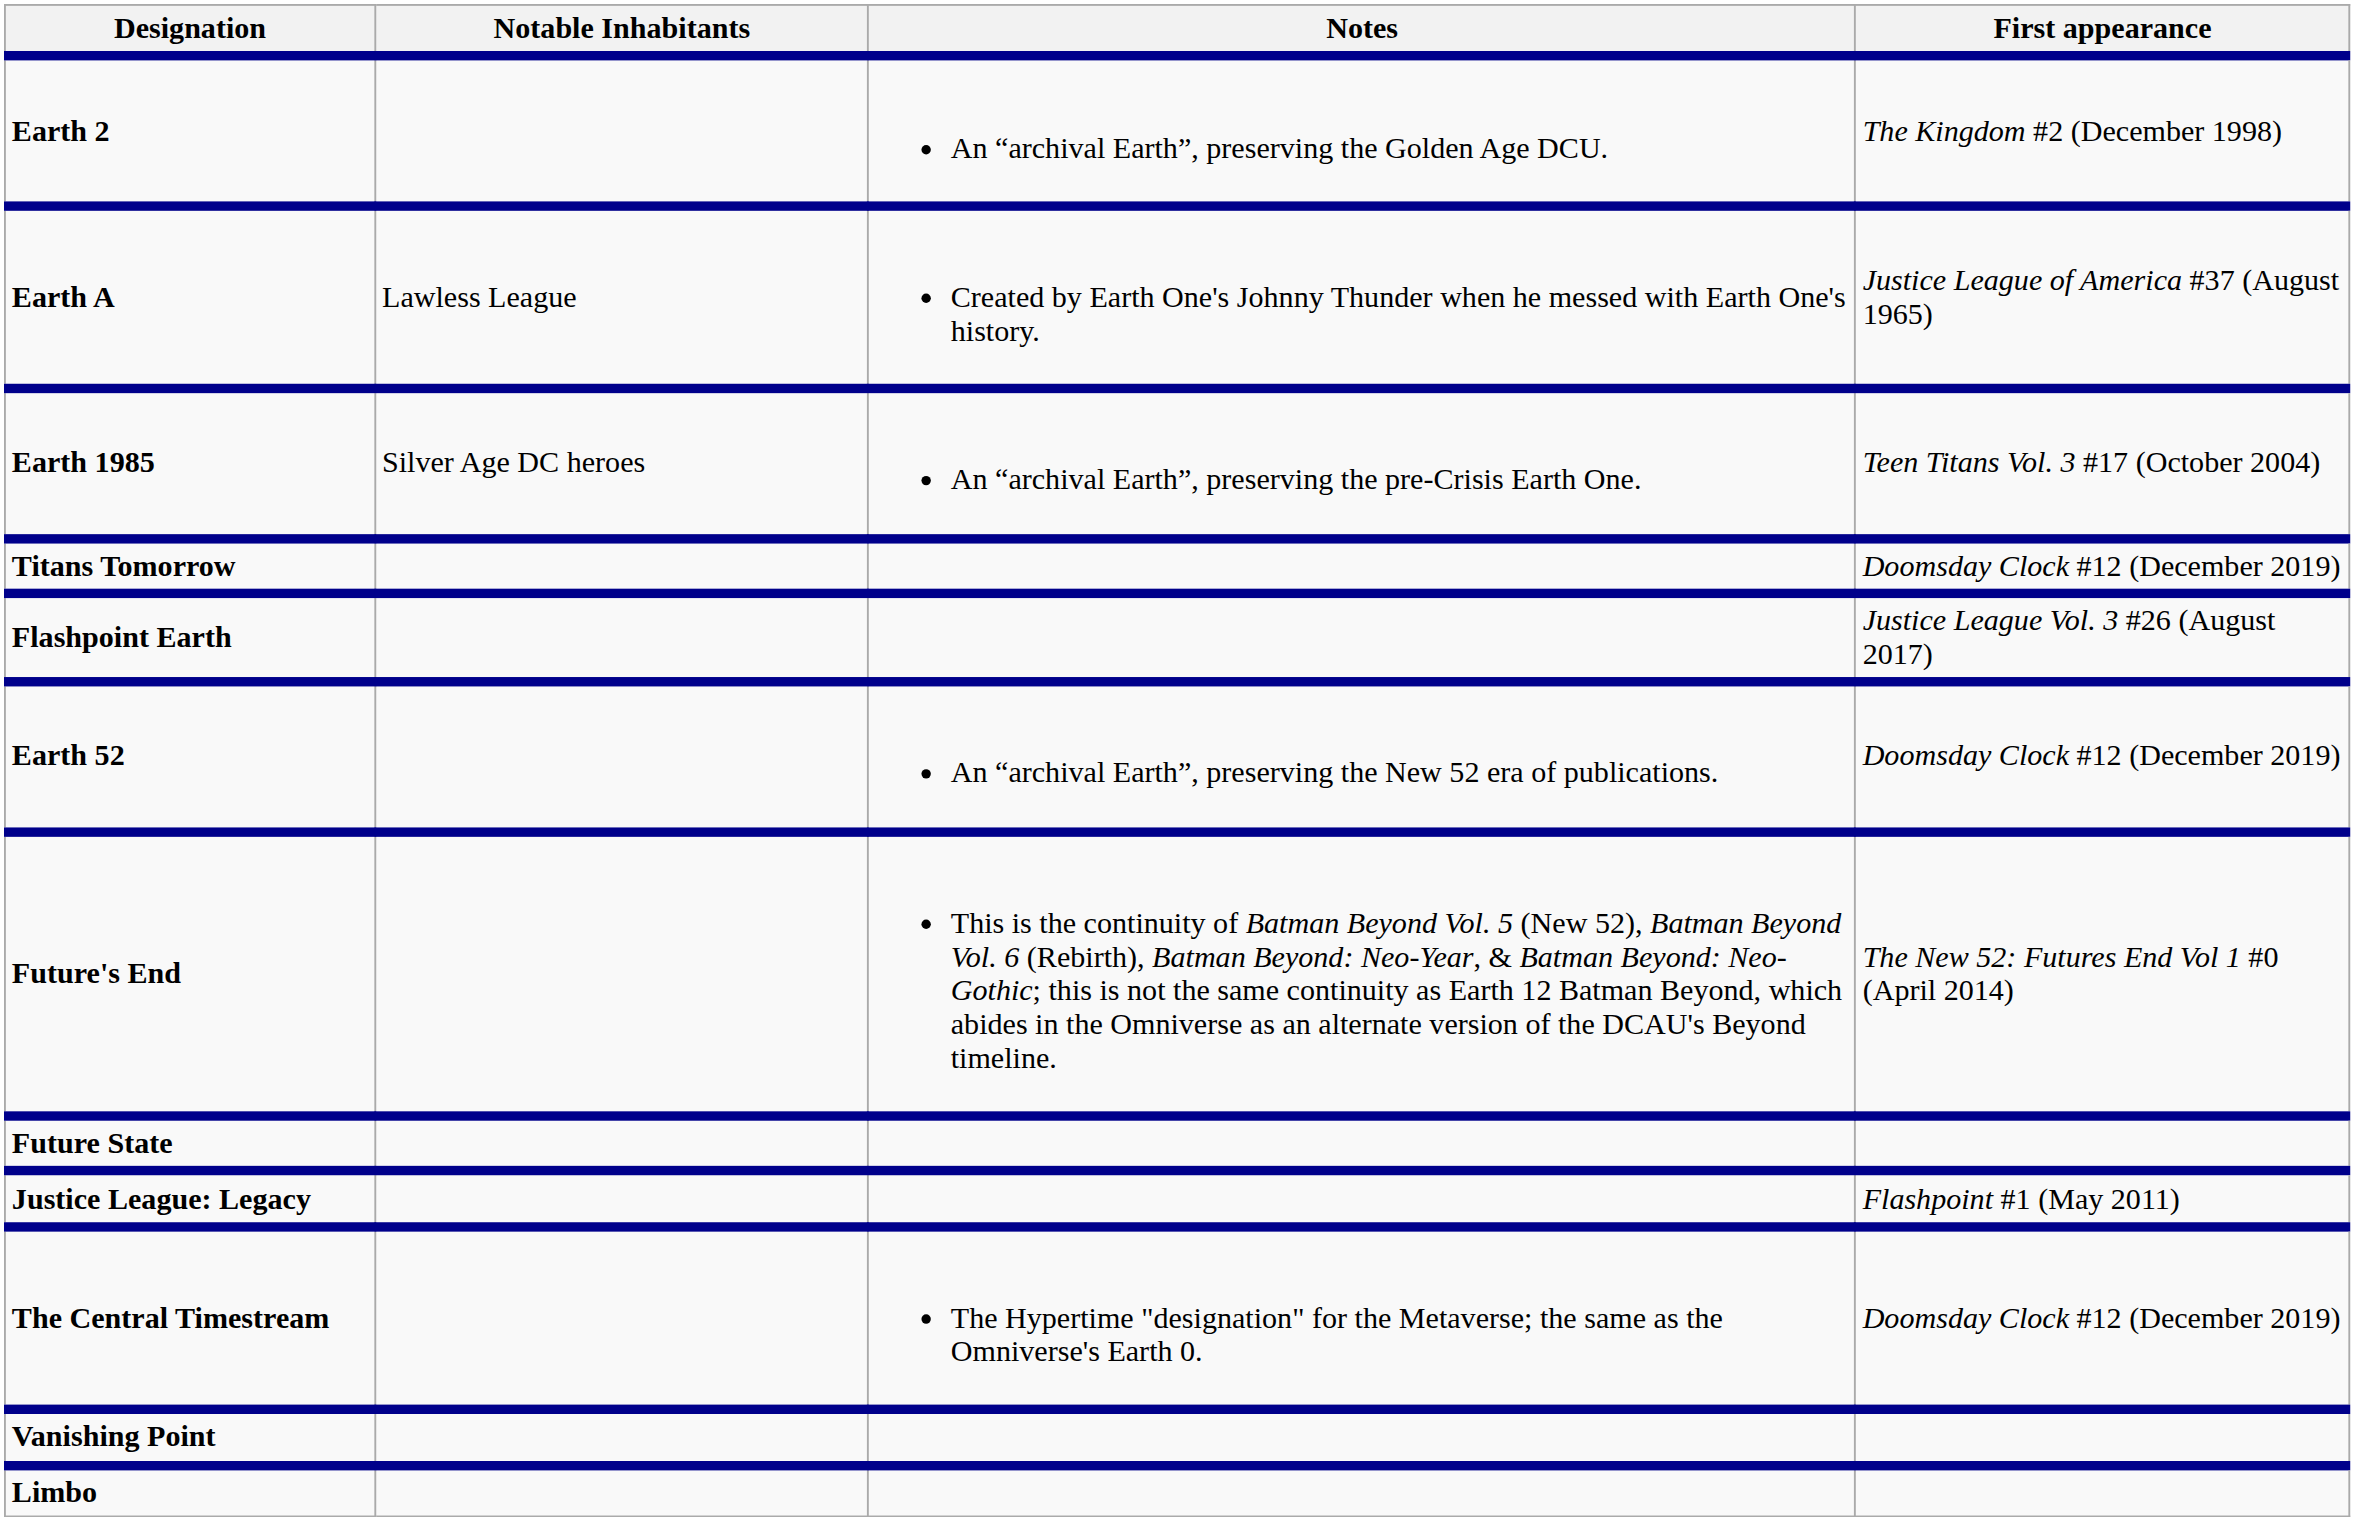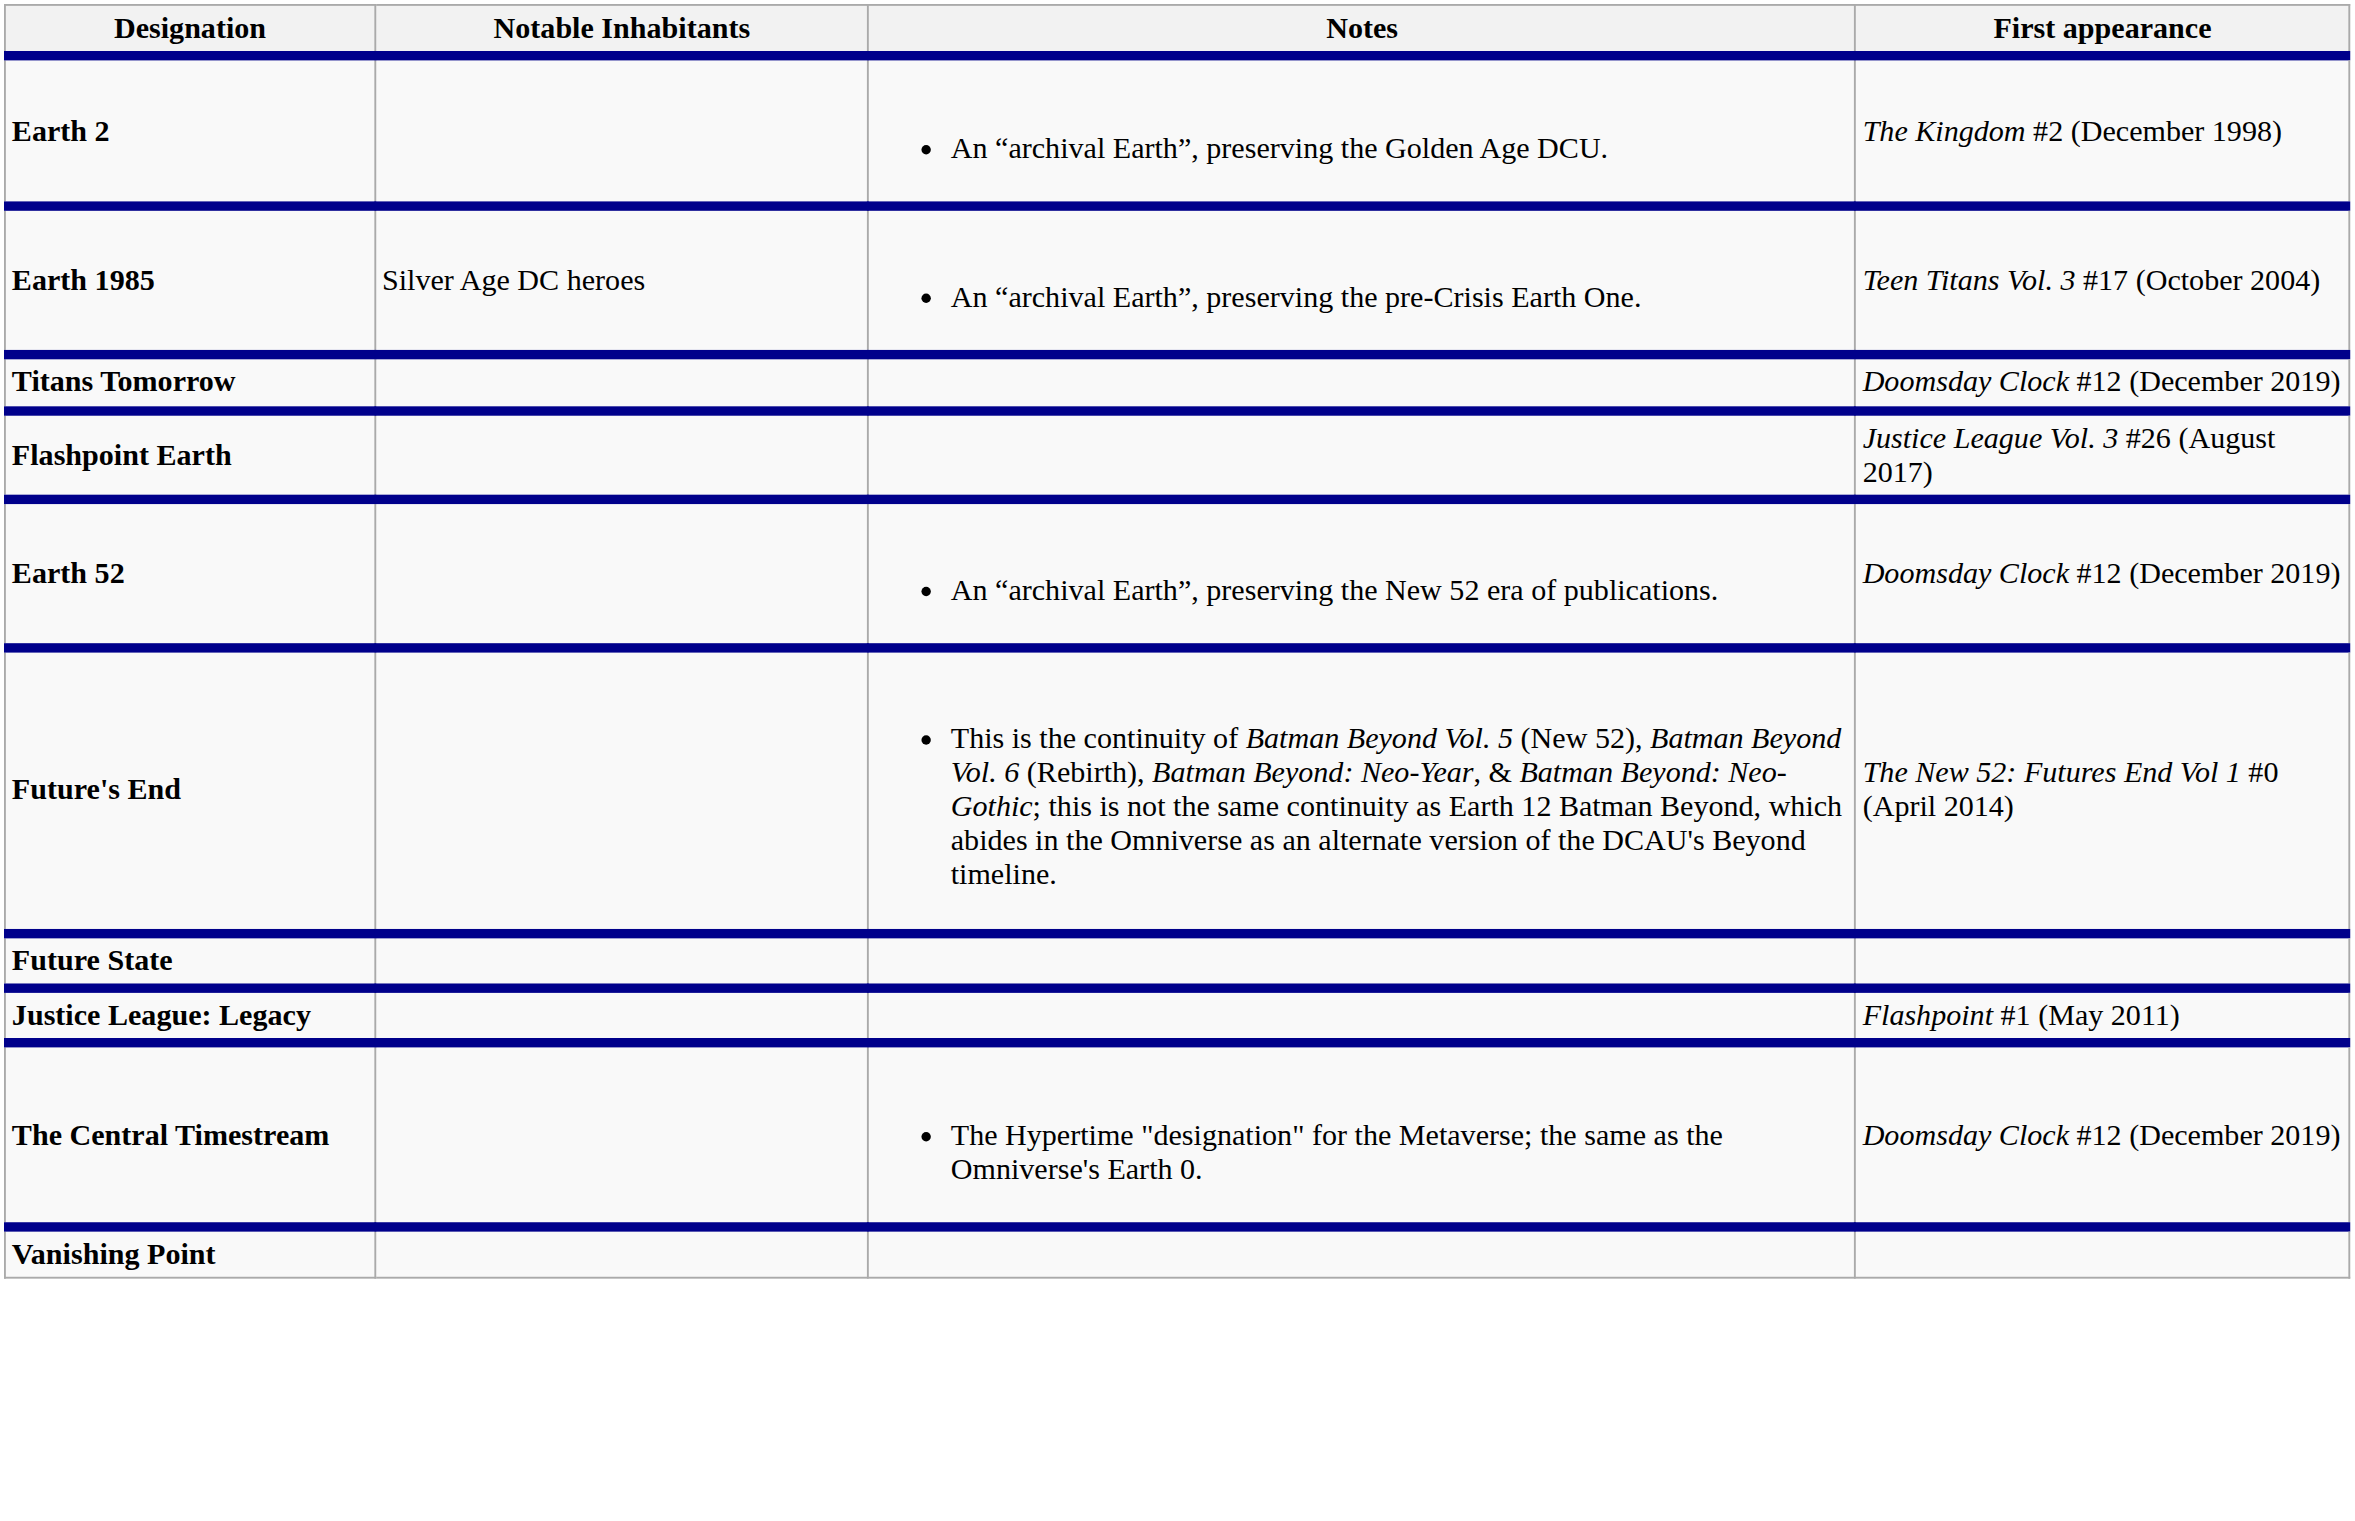- row: Earth A | Lawless League | Created by Earth One's Johnny Thunder when he messed with Earth One's history. | Justice League of America #37 (August 1965)
- row: Limbo
